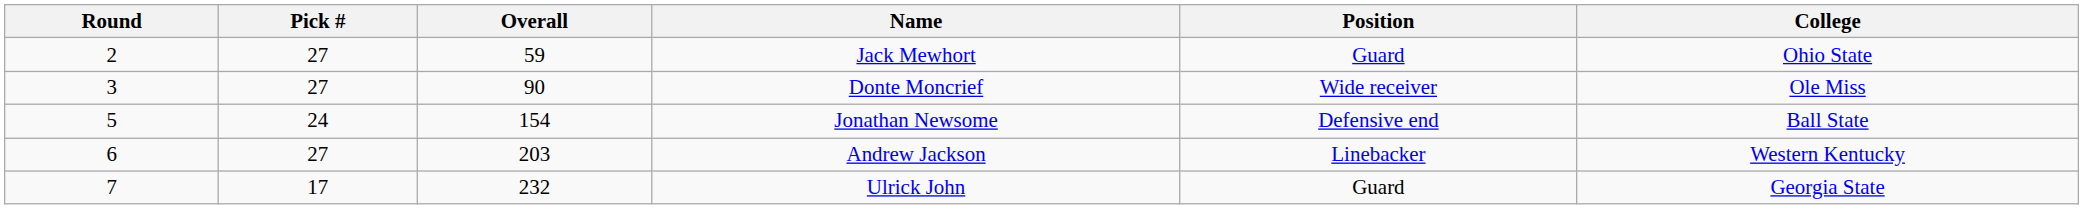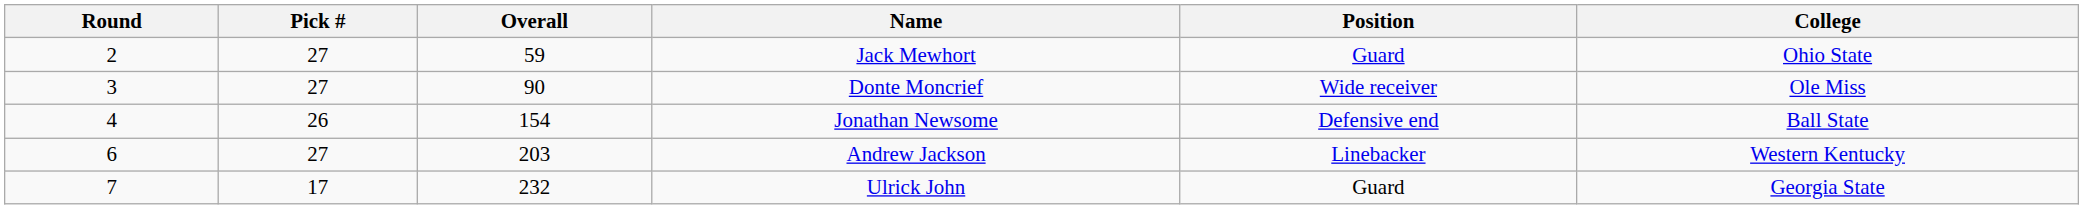Jonathan Newsome | Round: 5 -> 4
Jonathan Newsome | Pick #: 24 -> 26
